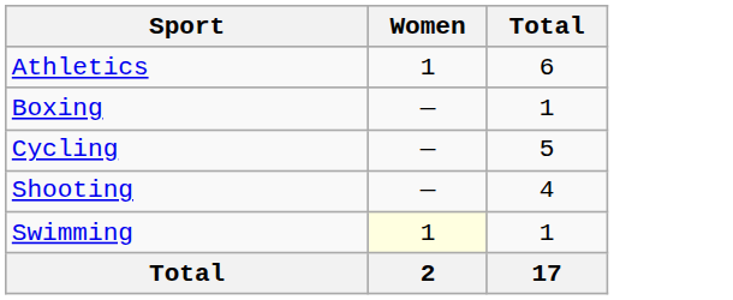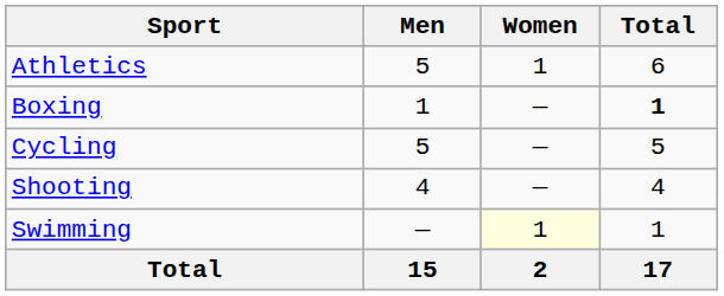+ column: Men | 5 | 1 | 5 | 4 | — | 15
Boxing | Total: normal -> bold
